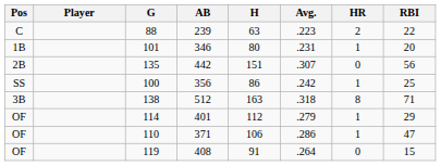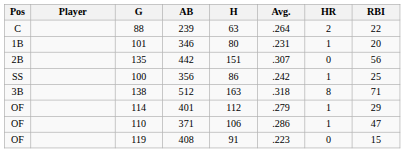88 | Avg.: .223 -> .264
119 | Avg.: .264 -> .223
